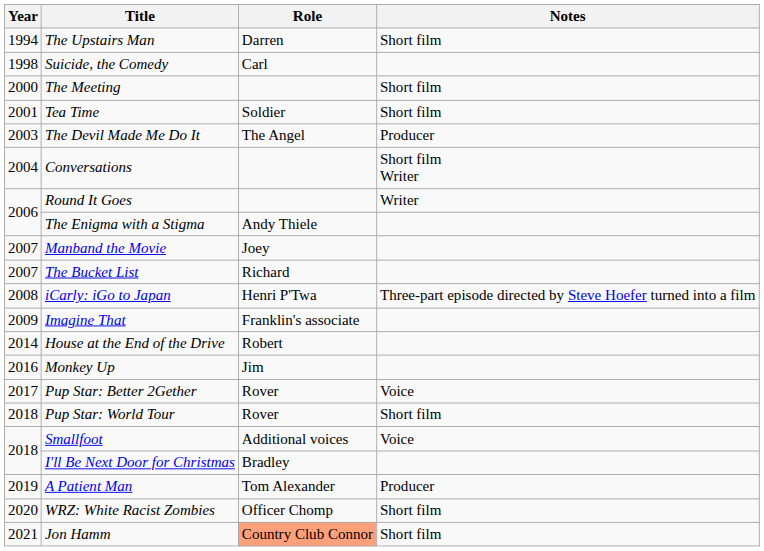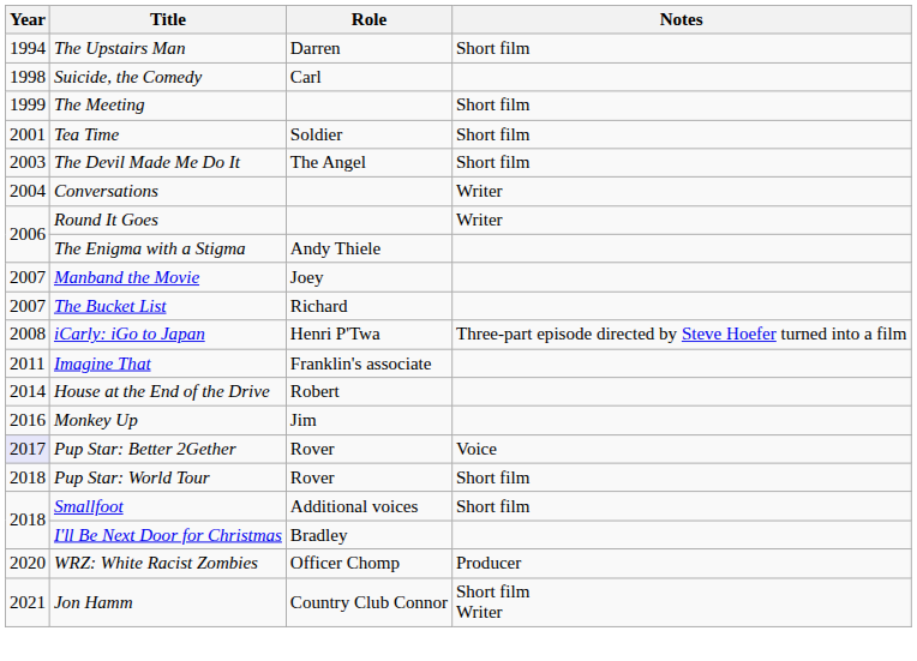The Meeting | Year: 2000 -> 1999
The Devil Made Me Do It | Notes: Producer -> Short film
Conversations | Notes: Short film Writer -> Writer
Imagine That | Year: 2009 -> 2011
Pup Star: Better 2Gether | Year: no background -> lavender background
Smallfoot | Notes: Voice -> Short film
- row: 2019 | A Patient Man | Tom Alexander | Producer
WRZ: White Racist Zombies | Notes: Short film -> Producer
Jon Hamm | Role: lightsalmon background -> no background
Jon Hamm | Notes: Short film -> Short film Writer
